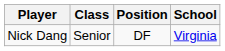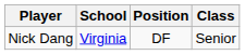columns swapped: Class <-> School
